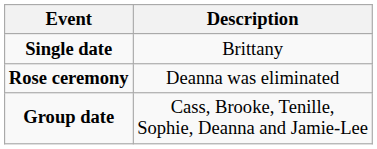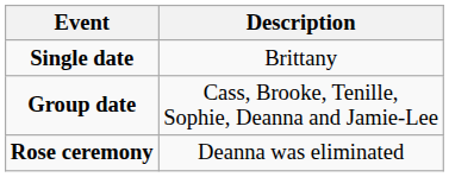rows swapped: Group date <-> Rose ceremony
